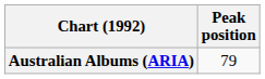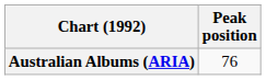Australian Albums (ARIA) | Peak position: 79 -> 76
